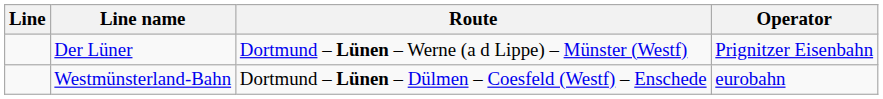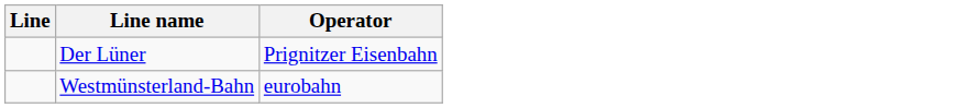- column: Route | Dortmund – Lünen – Werne (a d Lippe) – Münster (Westf) | Dortmund – Lünen – Dülmen – Coesfeld (Westf) – Enschede
